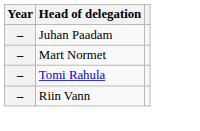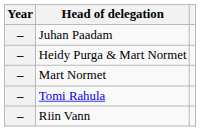+ row: – | Heidy Purga & Mart Normet
